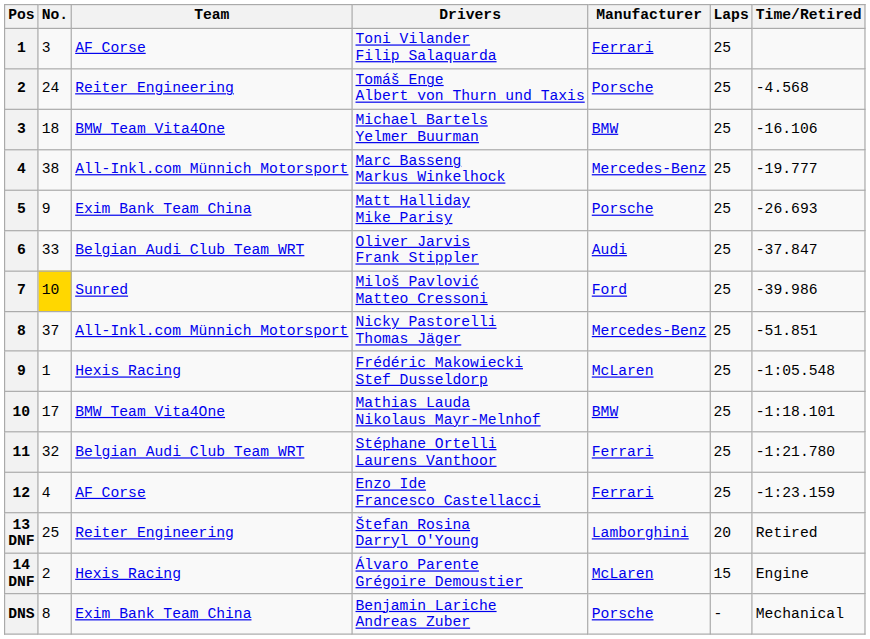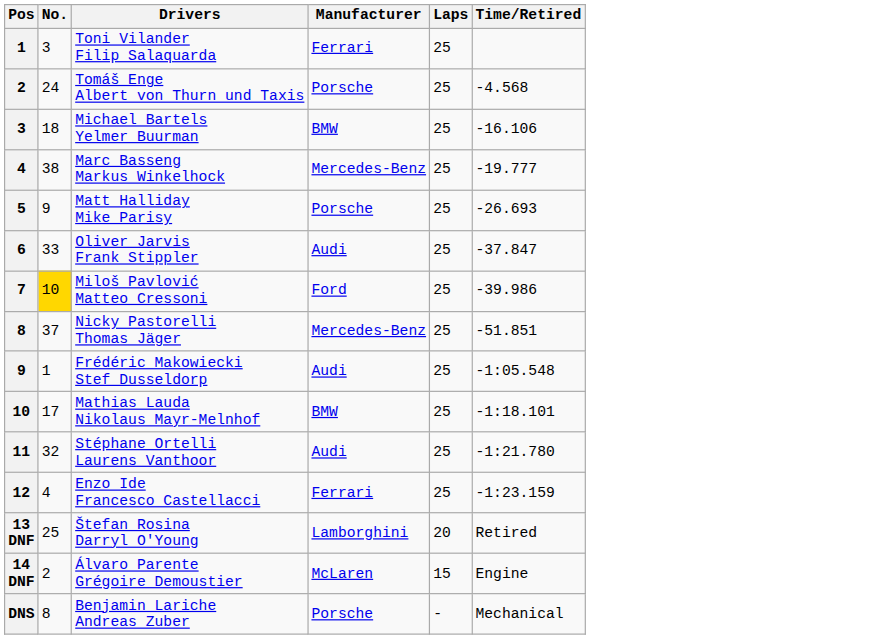- column: Team | AF Corse | Reiter Engineering | BMW Team Vita4One | All-Inkl.com Münnich Motorsport | Exim Bank Team China | Belgian Audi Club Team WRT | Sunred | All-Inkl.com Münnich Motorsport | Hexis Racing | BMW Team Vita4One | Belgian Audi Club Team WRT | AF Corse | Reiter Engineering | Hexis Racing | Exim Bank Team China
Frédéric Makowiecki Stef Dusseldorp | Manufacturer: McLaren -> Audi
Stéphane Ortelli Laurens Vanthoor | Manufacturer: Ferrari -> Audi
